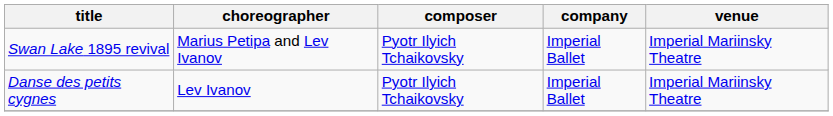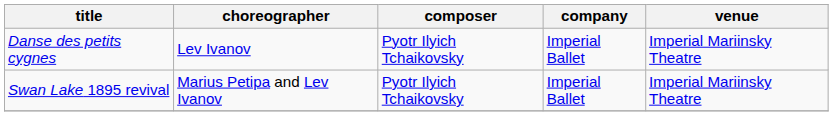rows swapped: Danse des petits cygnes <-> Swan Lake 1895 revival
